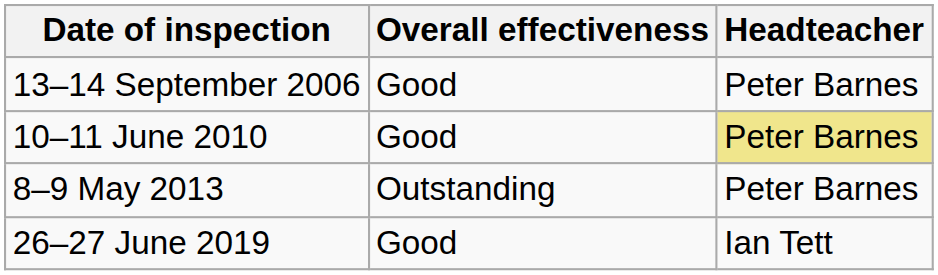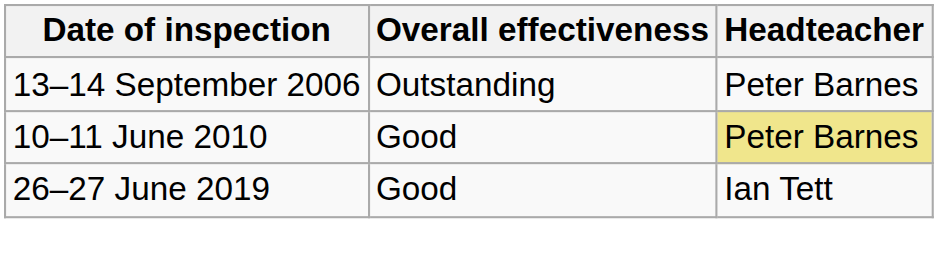13–14 September 2006 | Overall effectiveness: Good -> Outstanding
- row: 8–9 May 2013 | Outstanding | Peter Barnes
